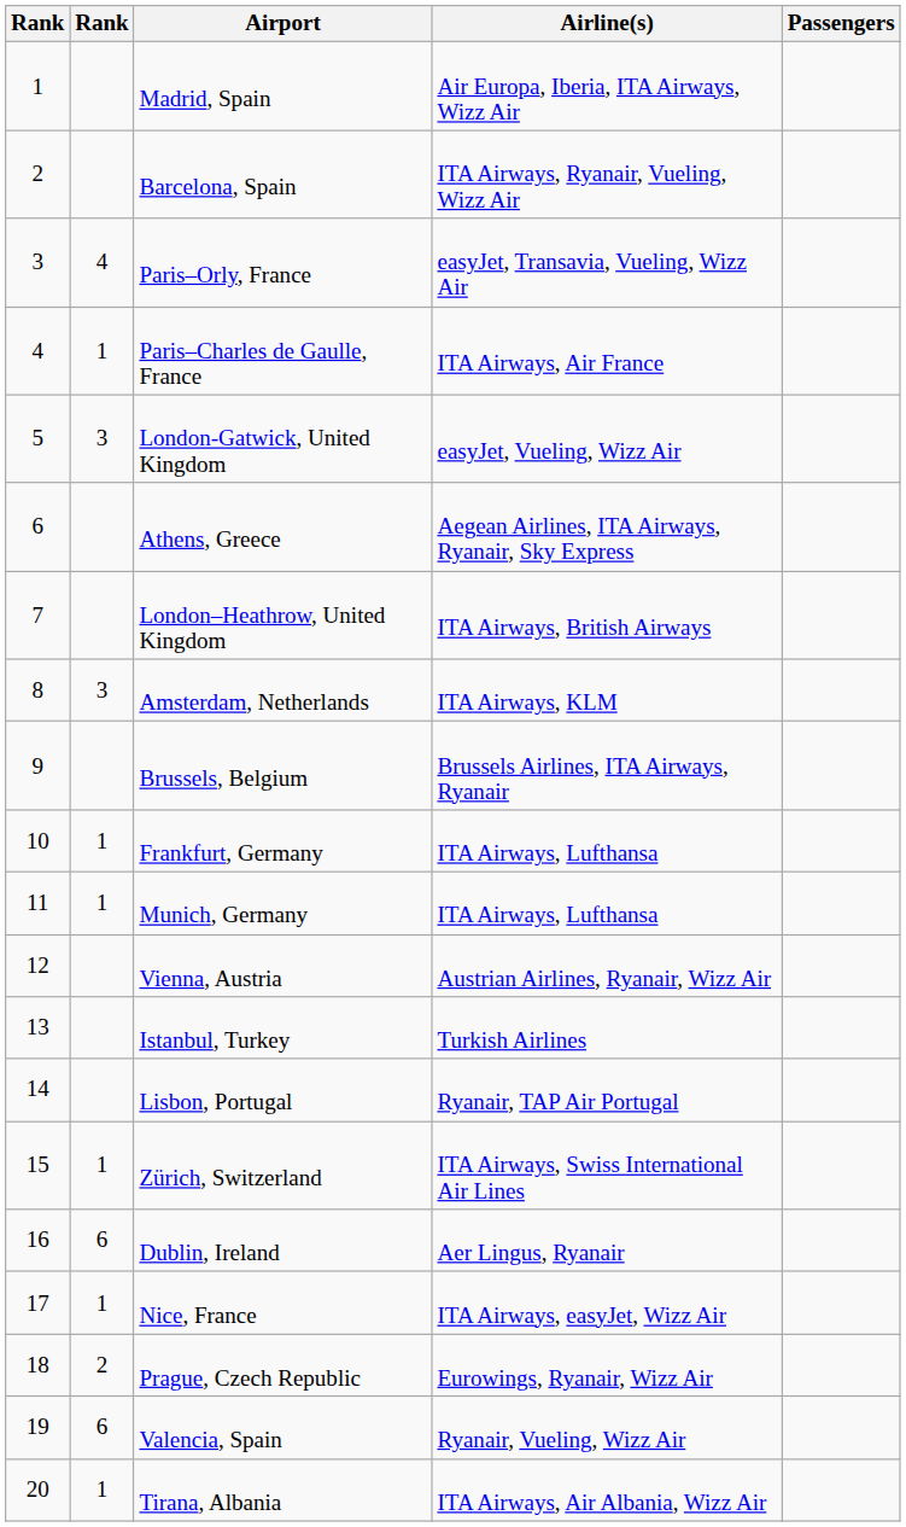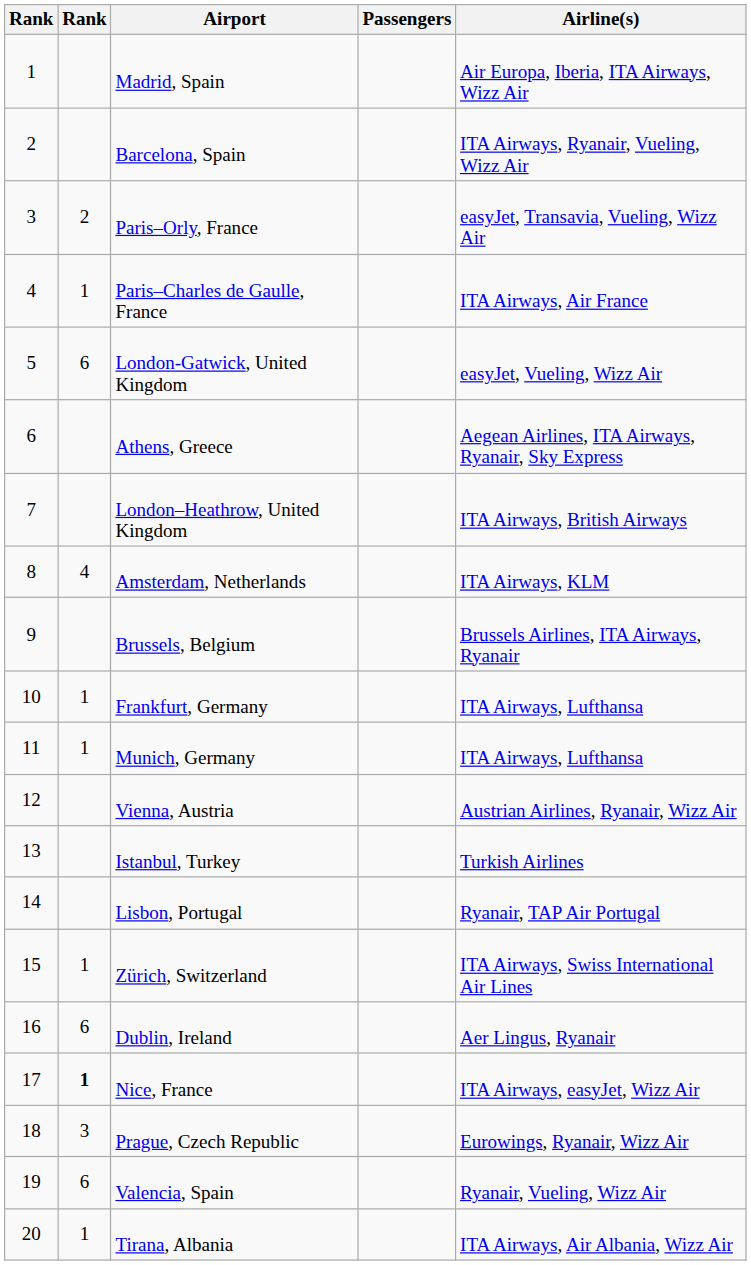columns swapped: Passengers <-> Airline(s)
Paris–Orly, France | column 2: 4 -> 2
London-Gatwick, United Kingdom | column 2: 3 -> 6
Amsterdam, Netherlands | column 2: 3 -> 4
Nice, France | column 2: normal -> bold
Prague, Czech Republic | column 2: 2 -> 3
